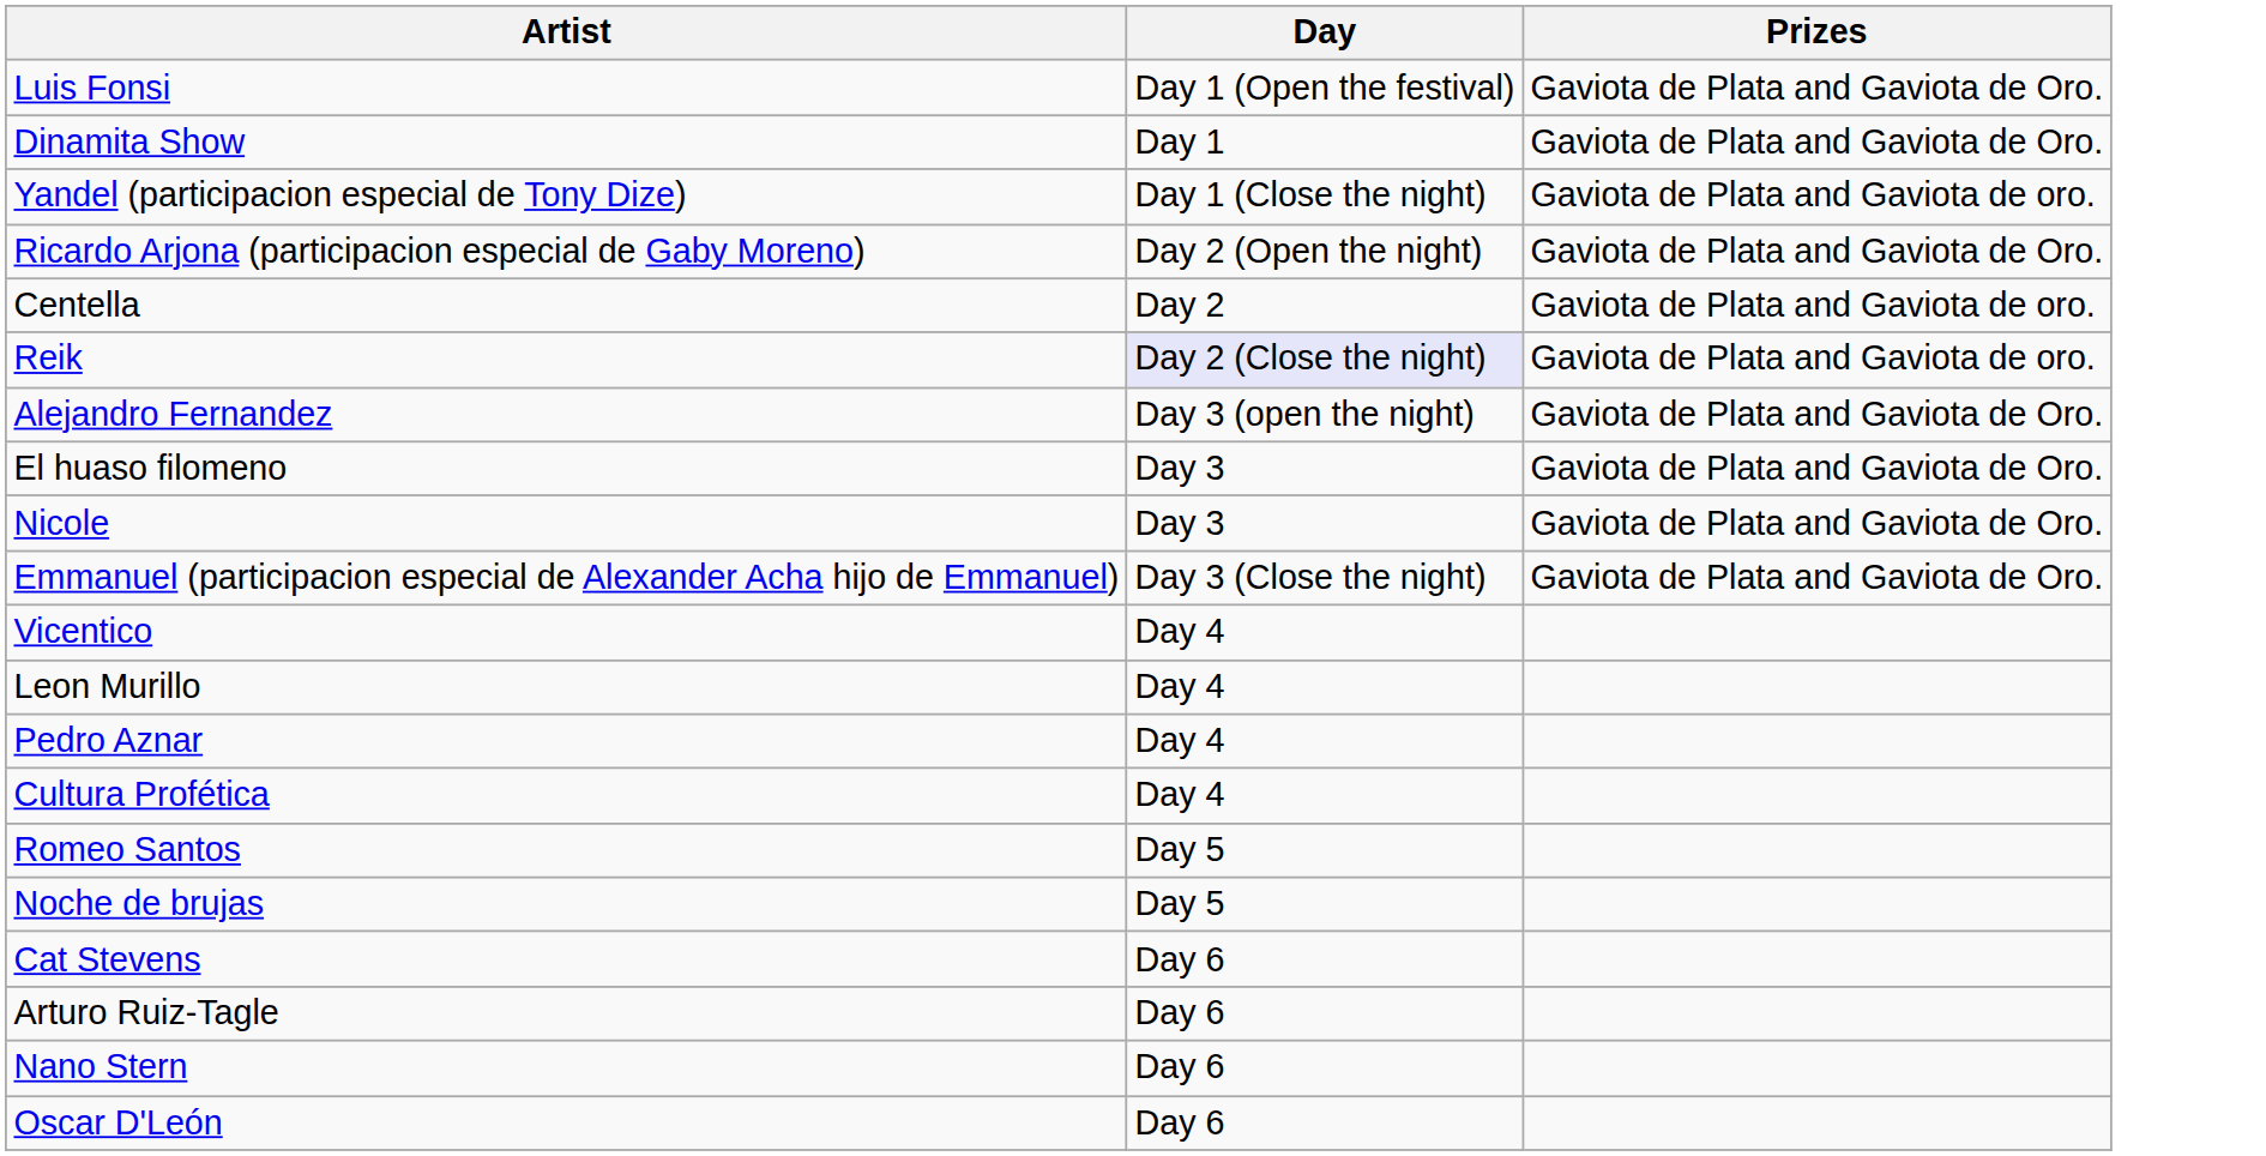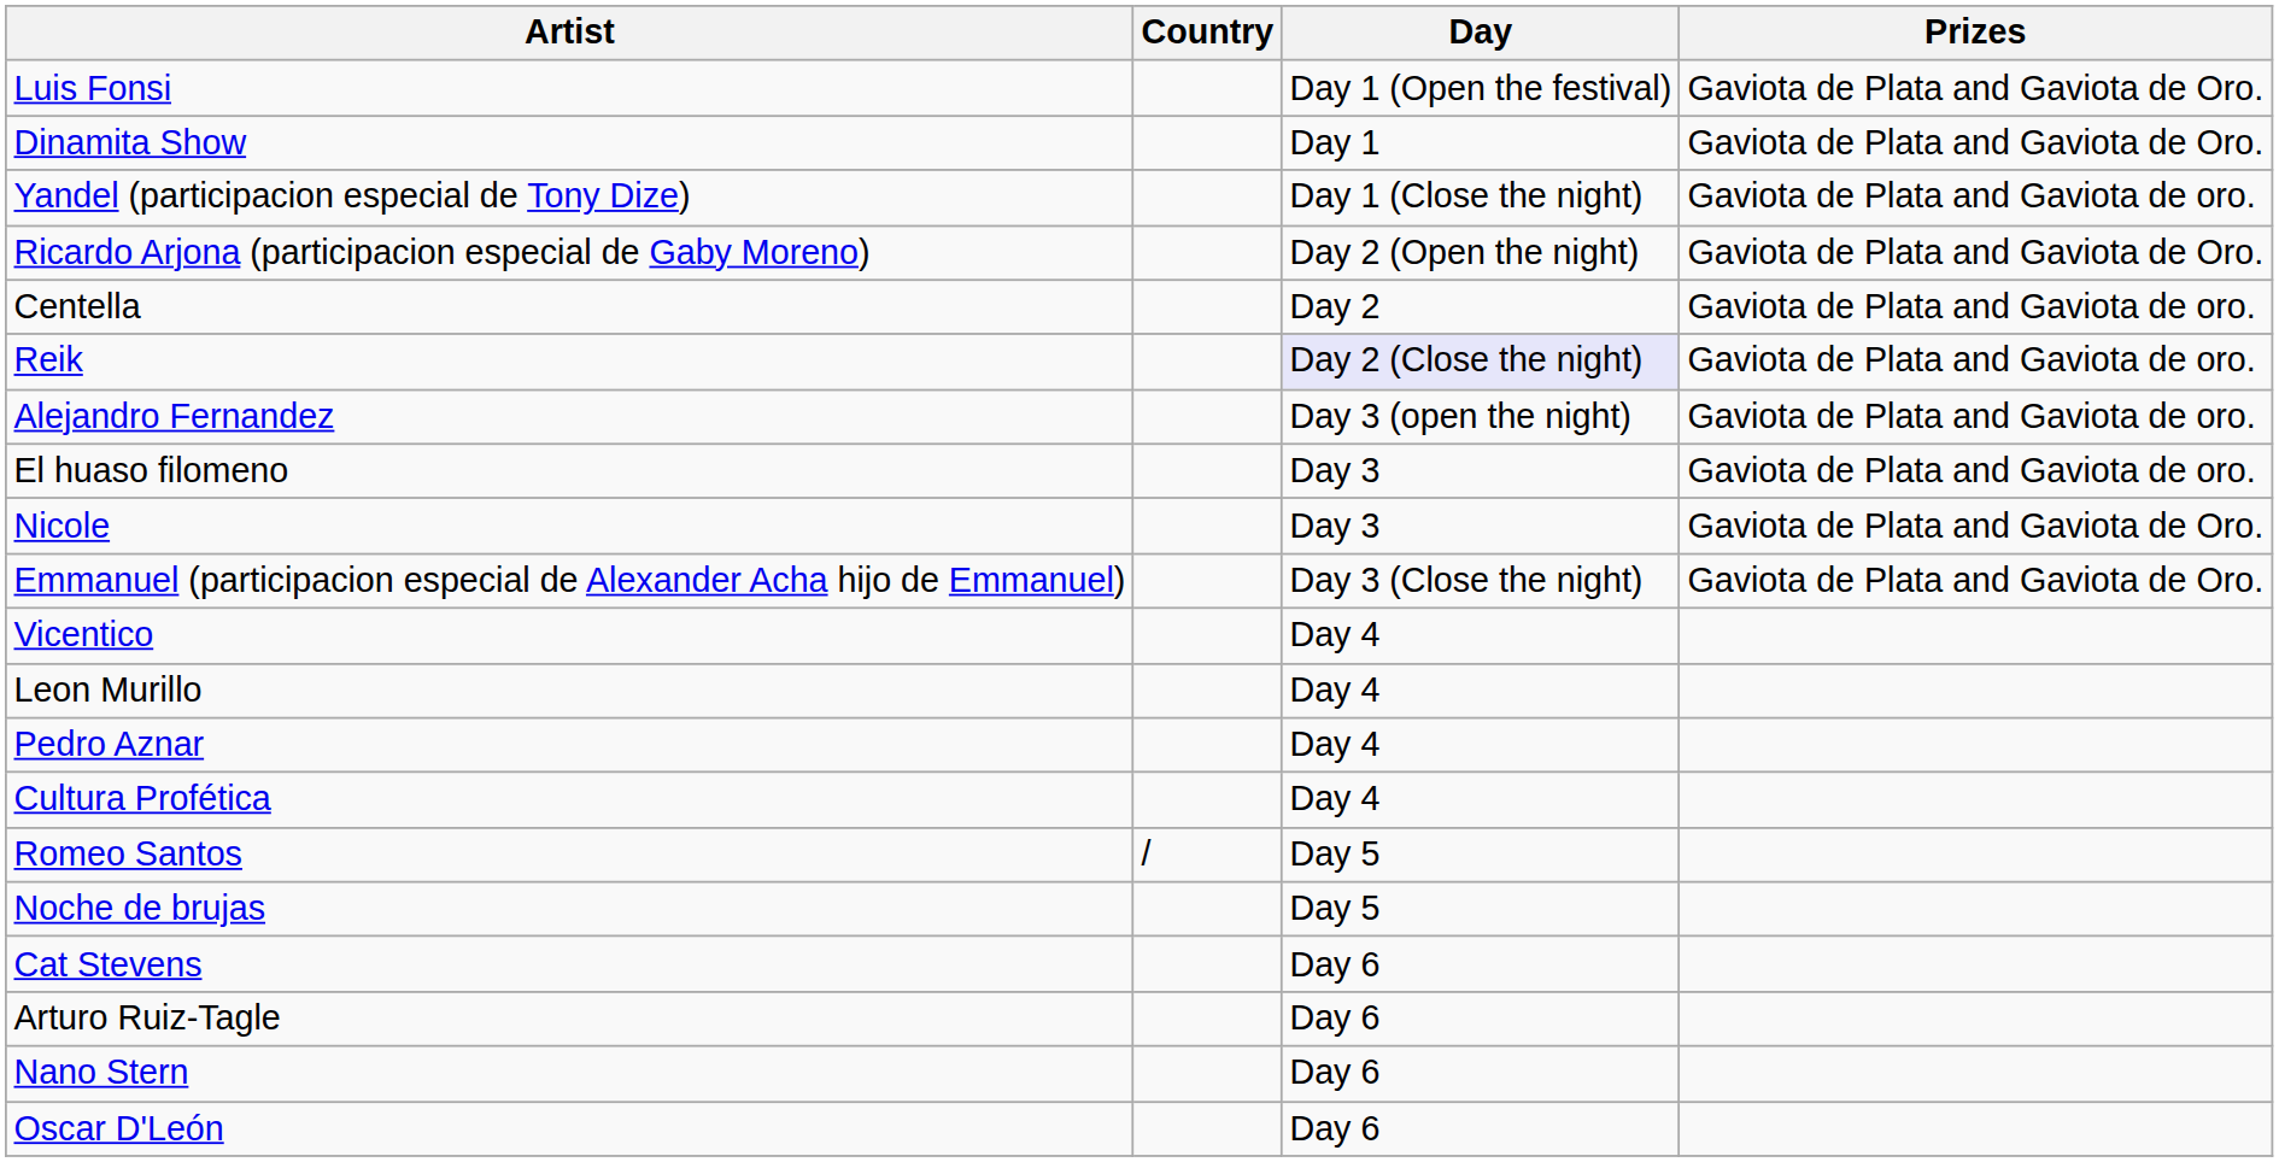+ column: Country | /
Alejandro Fernandez | Prizes: Gaviota de Plata and Gaviota de Oro. -> Gaviota de Plata and Gaviota de oro.
El huaso filomeno | Prizes: Gaviota de Plata and Gaviota de Oro. -> Gaviota de Plata and Gaviota de oro.
